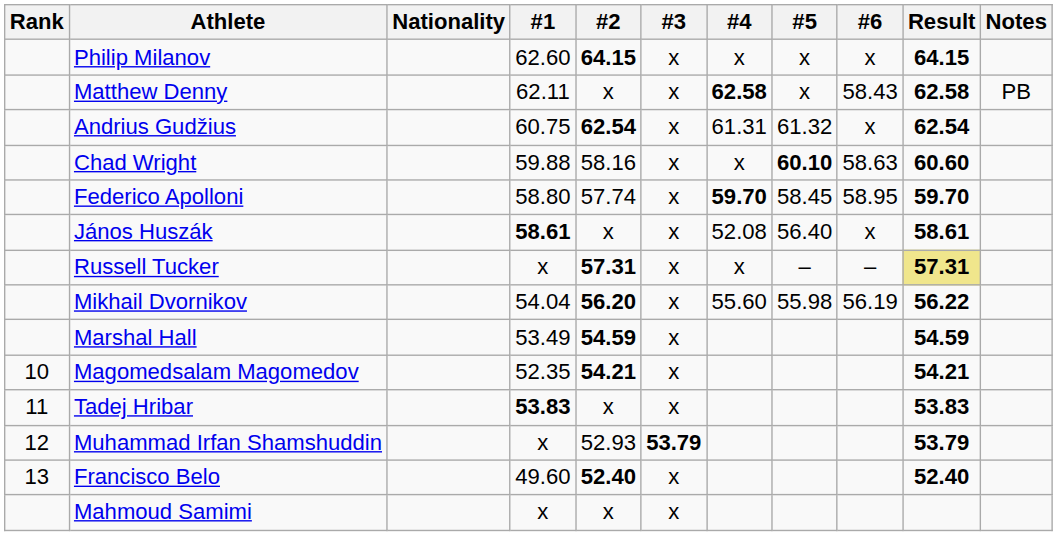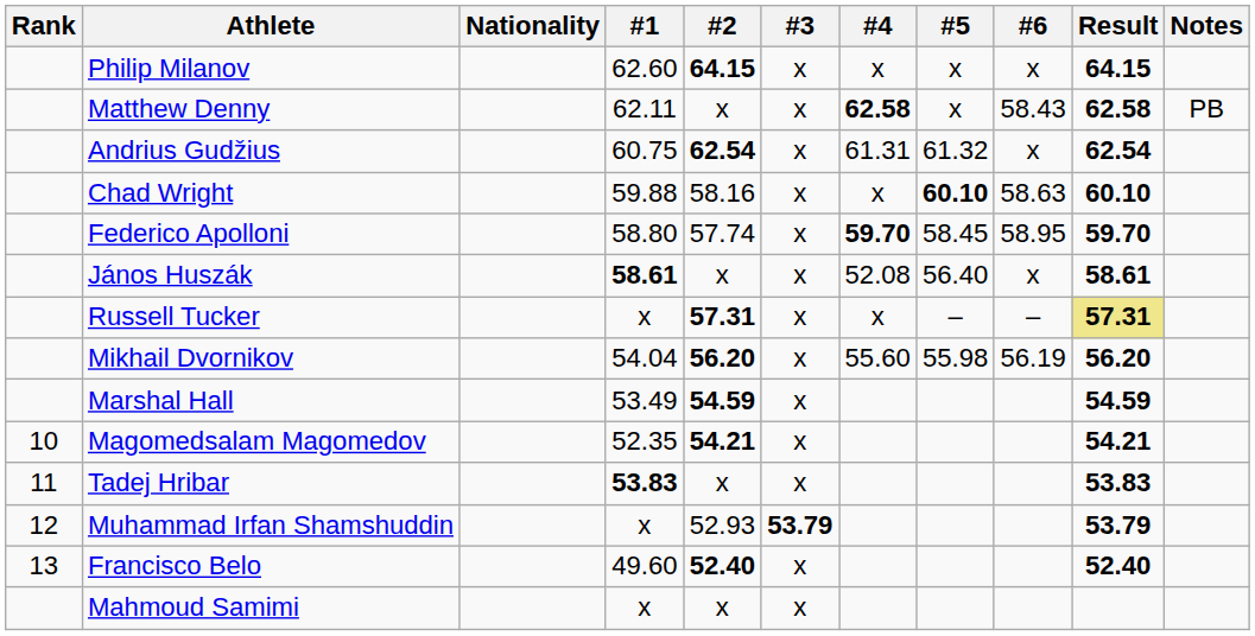Chad Wright | Result: 60.60 -> 60.10
Mikhail Dvornikov | Result: 56.22 -> 56.20
